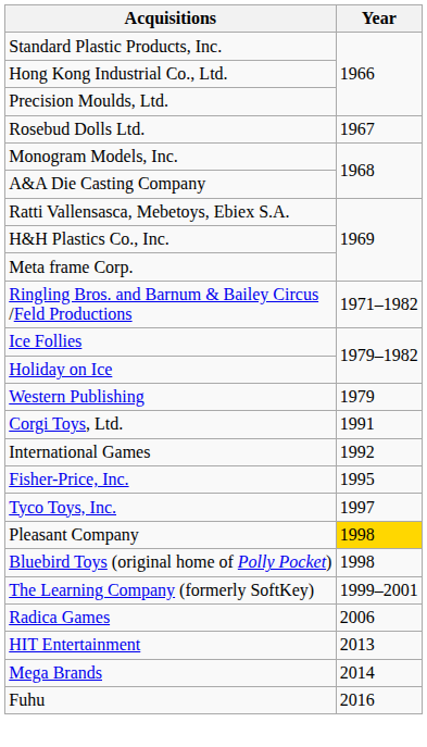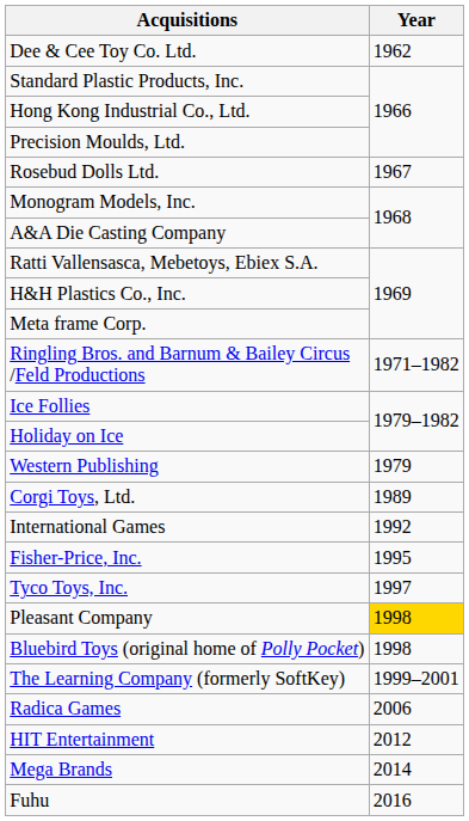+ row: Dee & Cee Toy Co. Ltd. | 1962
Corgi Toys, Ltd. | Year: 1991 -> 1989
HIT Entertainment | Year: 2013 -> 2012
